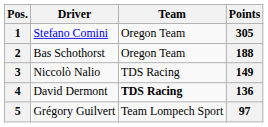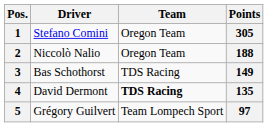2 | Driver: Bas Schothorst -> Niccolò Nalio
3 | Driver: Niccolò Nalio -> Bas Schothorst
4 | Points: 136 -> 135
